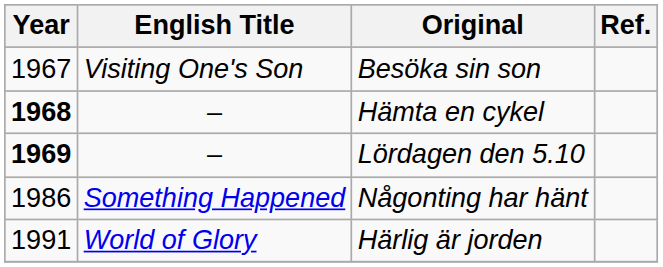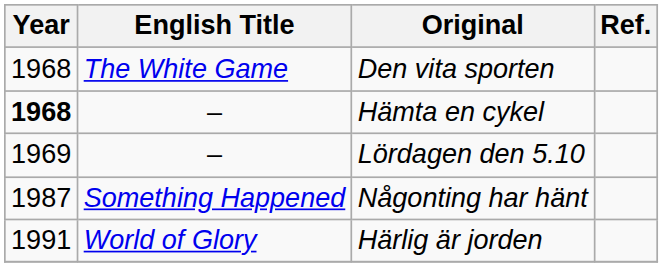- row: 1967 | Visiting One's Son | Besöka sin son
+ row: 1968 | The White Game | Den vita sporten
Lördagen den 5.10 | Year: bold -> normal
Någonting har hänt | Year: 1986 -> 1987
